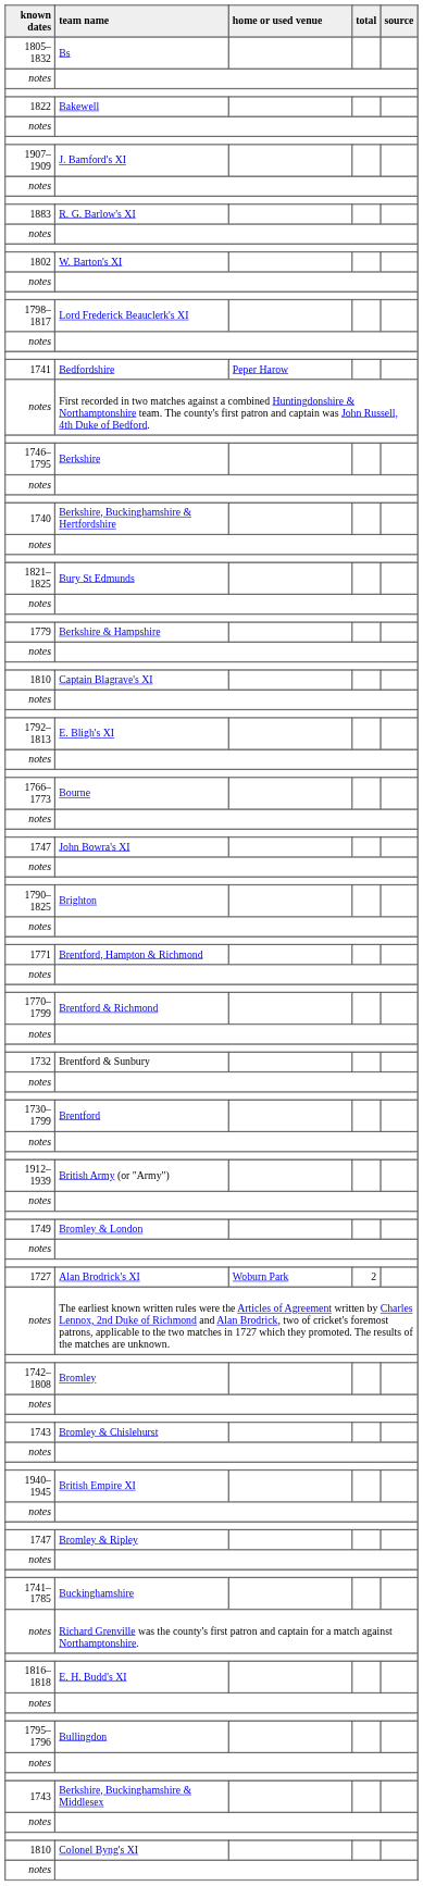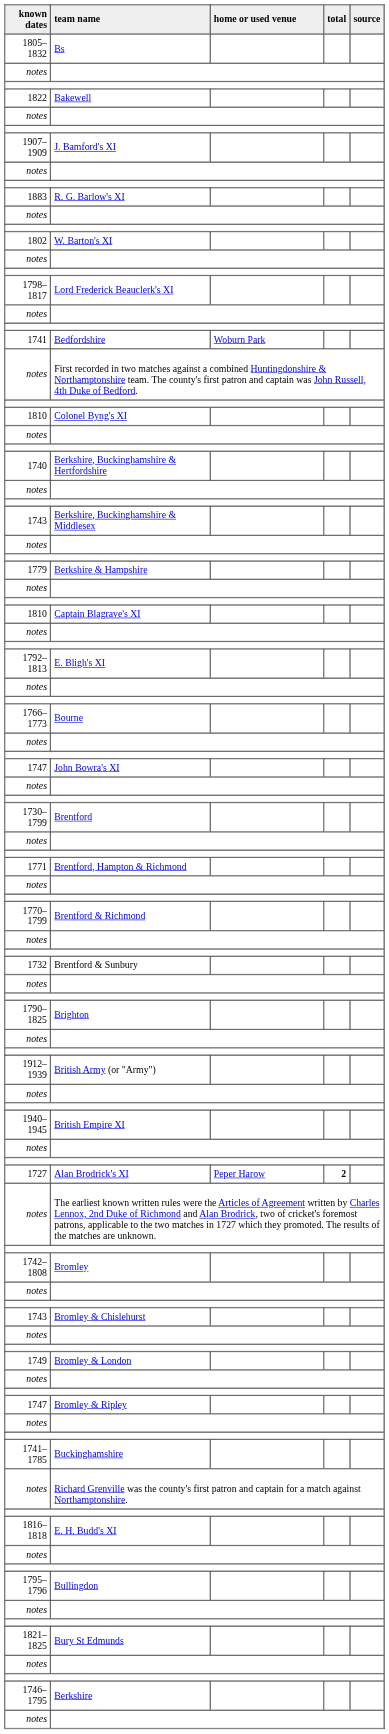Bedfordshire | home or used venue: Peper Harow -> Woburn Park
rows swapped: Berkshire <-> Colonel Byng's XI
rows swapped: Berkshire, Buckinghamshire & Middlesex <-> Bury St Edmunds
rows swapped: Brentford <-> Brighton
rows swapped: British Empire XI <-> Bromley & London
Alan Brodrick's XI | home or used venue: Woburn Park -> Peper Harow
Alan Brodrick's XI | total: normal -> bold
